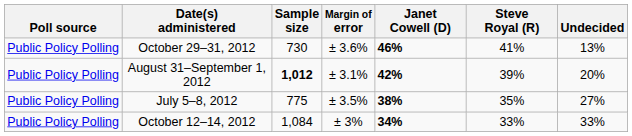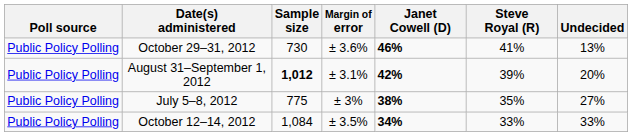July 5–8, 2012 | Margin of error: ± 3.5% -> ± 3%
October 12–14, 2012 | Margin of error: ± 3% -> ± 3.5%
